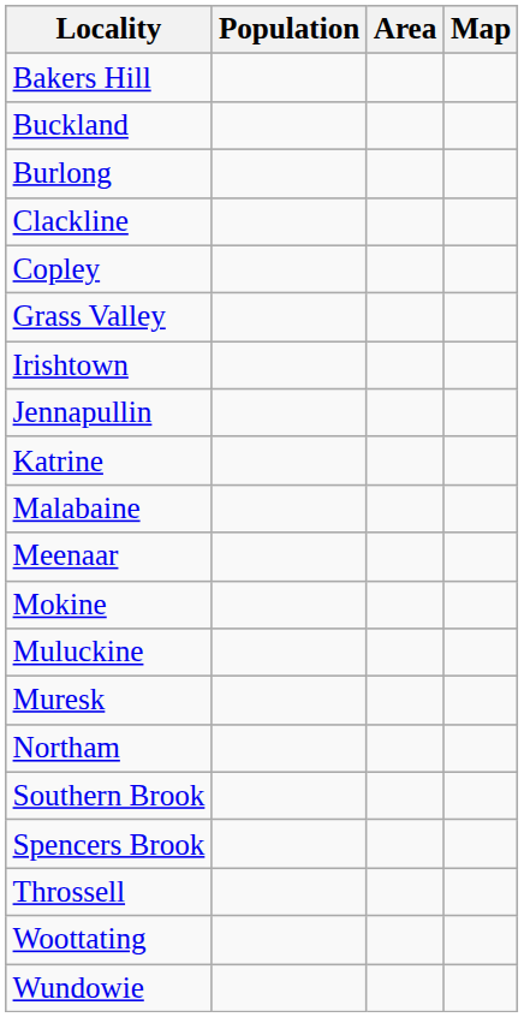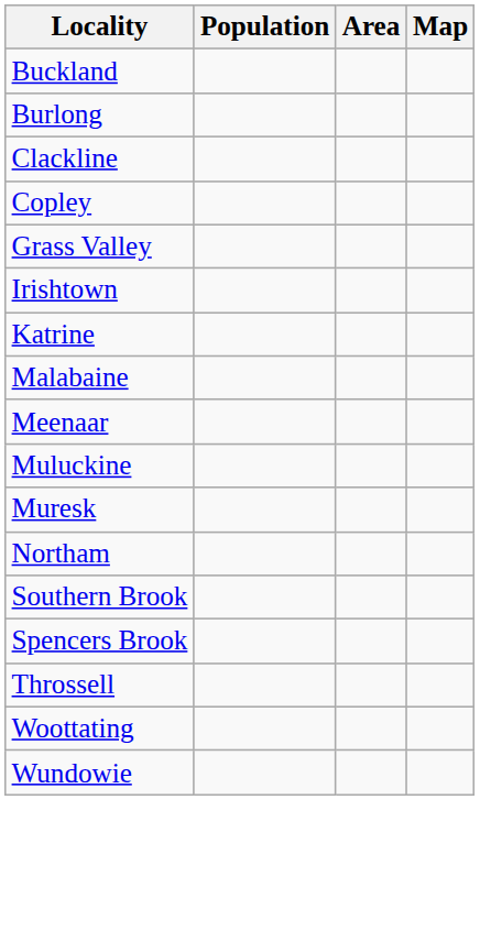- row: Bakers Hill
- row: Jennapullin
- row: Mokine
